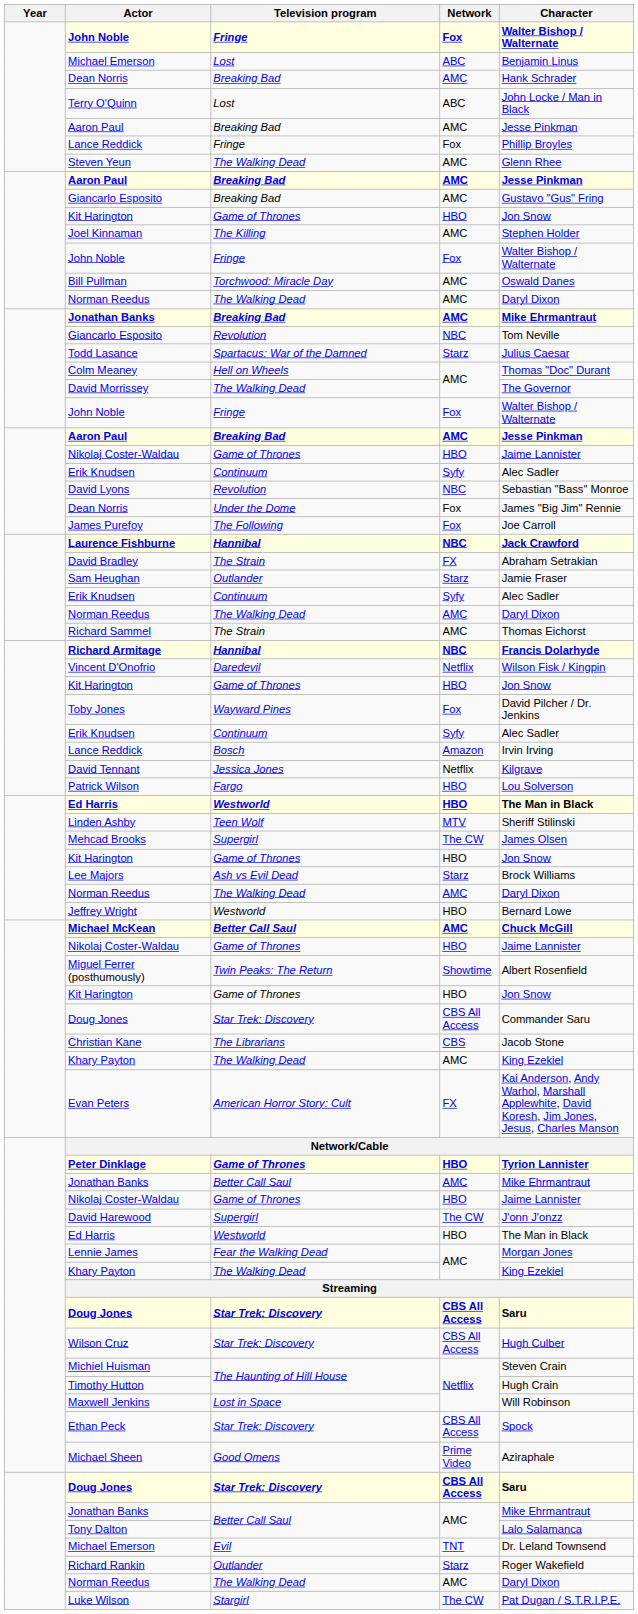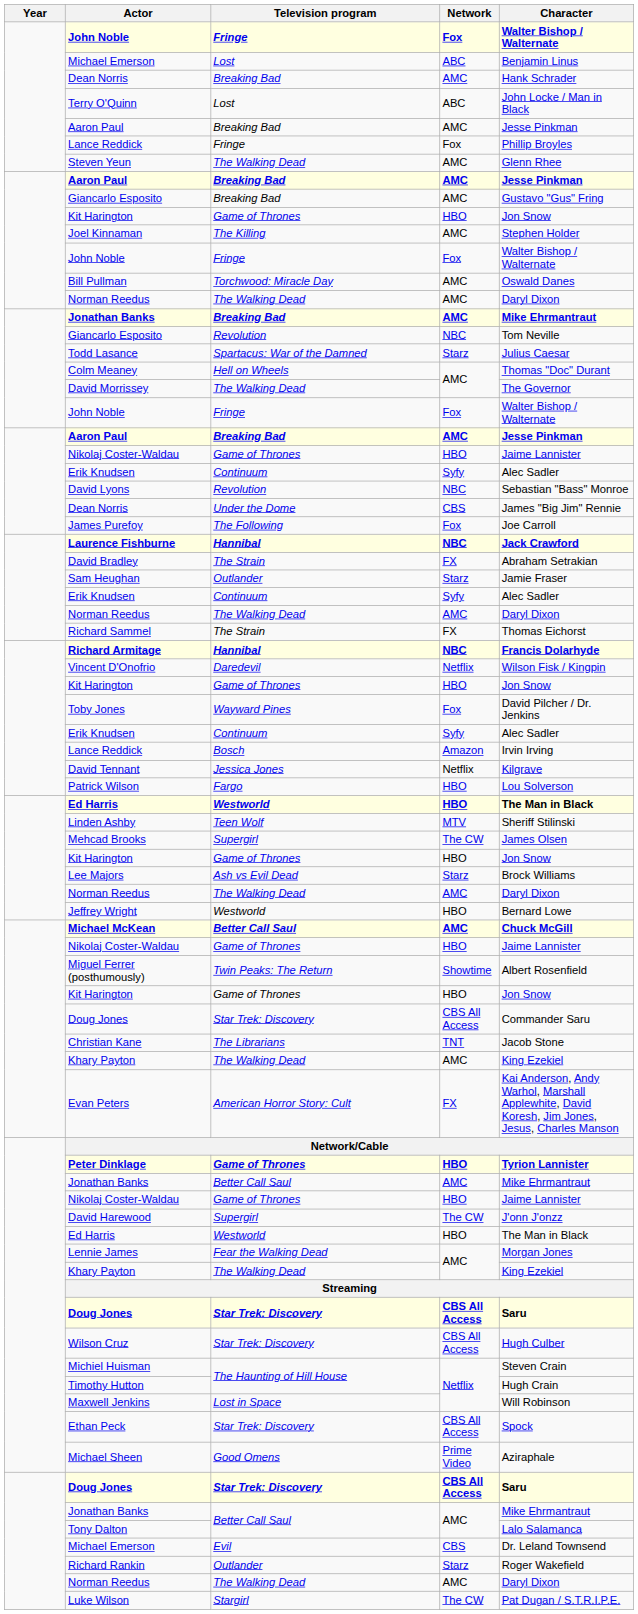Dean Norris / Under the Dome | Network: Fox -> CBS
Richard Sammel | Network: AMC -> FX
Christian Kane | Network: CBS -> TNT
Michael Emerson / Evil | Network: TNT -> CBS
